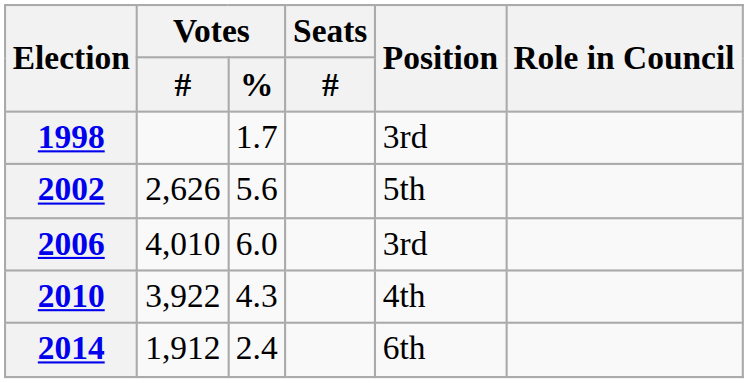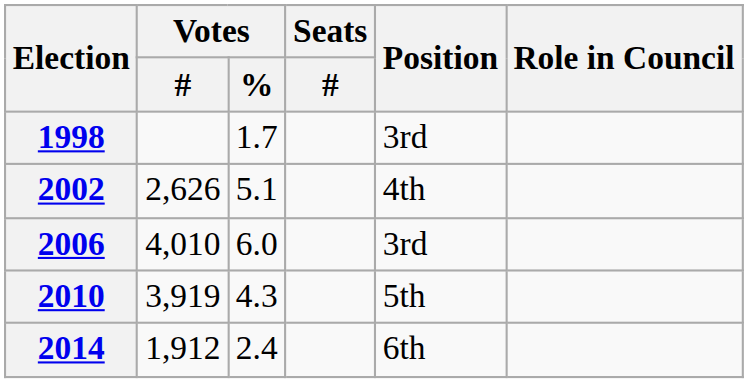2002 | Votes / %: 5.6 -> 5.1
2002 | Position: 5th -> 4th
2010 | Votes / #: 3,922 -> 3,919
2010 | Position: 4th -> 5th
